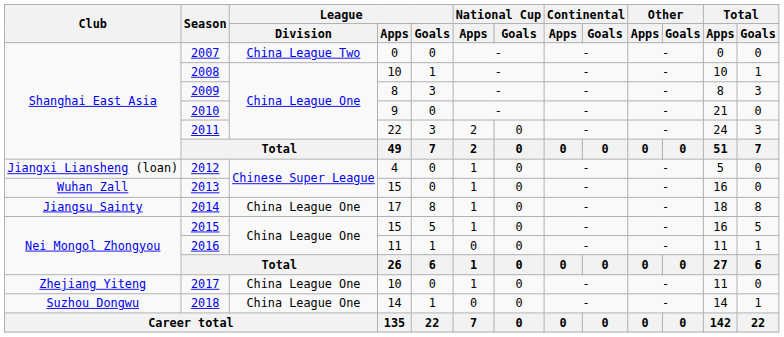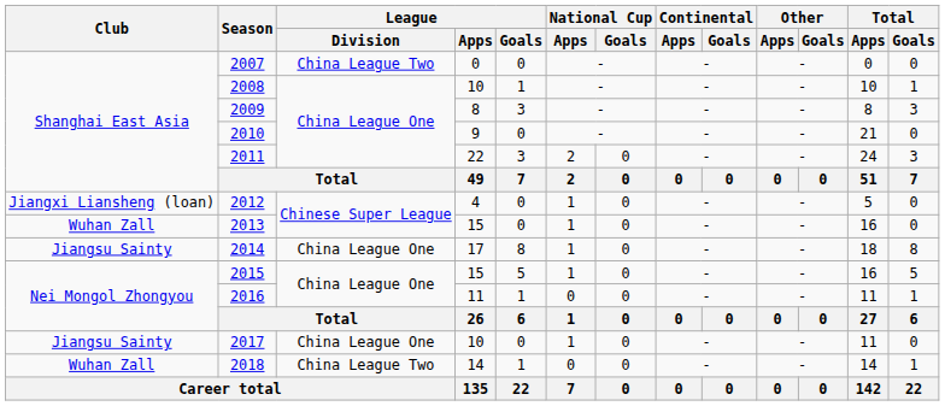2017 | Club: Zhejiang Yiteng -> Jiangsu Sainty
2018 | Club: Suzhou Dongwu -> Wuhan Zall
2018 | League / Division: China League One -> China League Two
